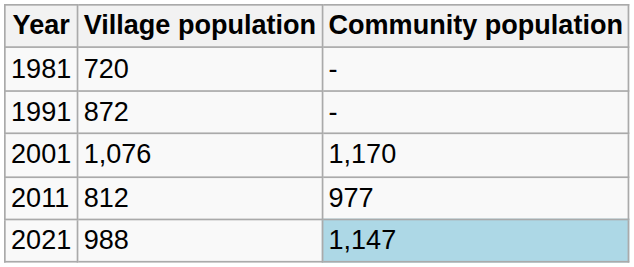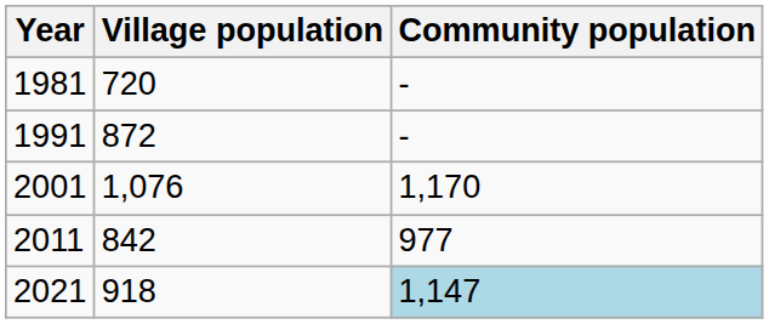2011 | Village population: 812 -> 842
2021 | Village population: 988 -> 918
